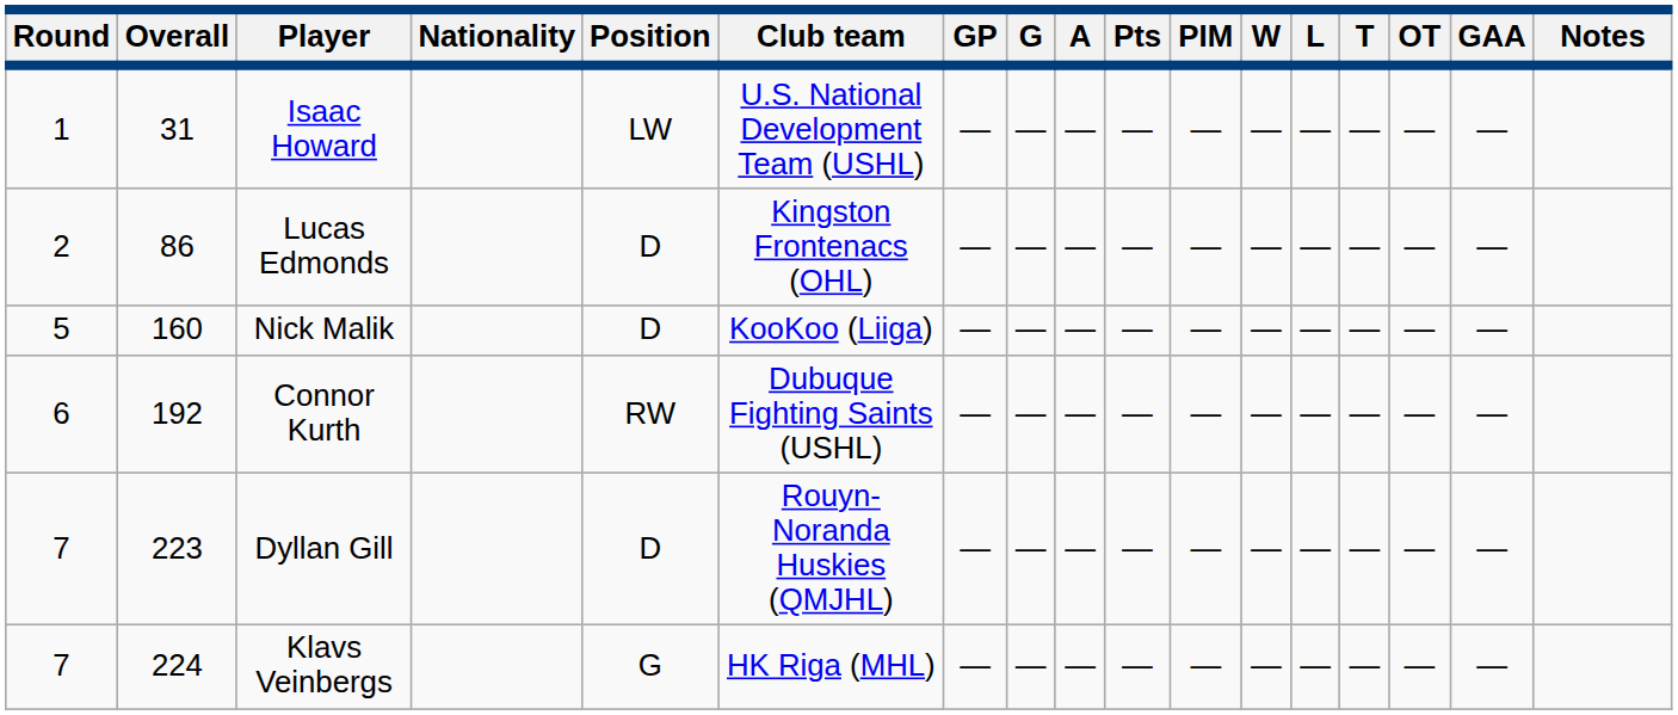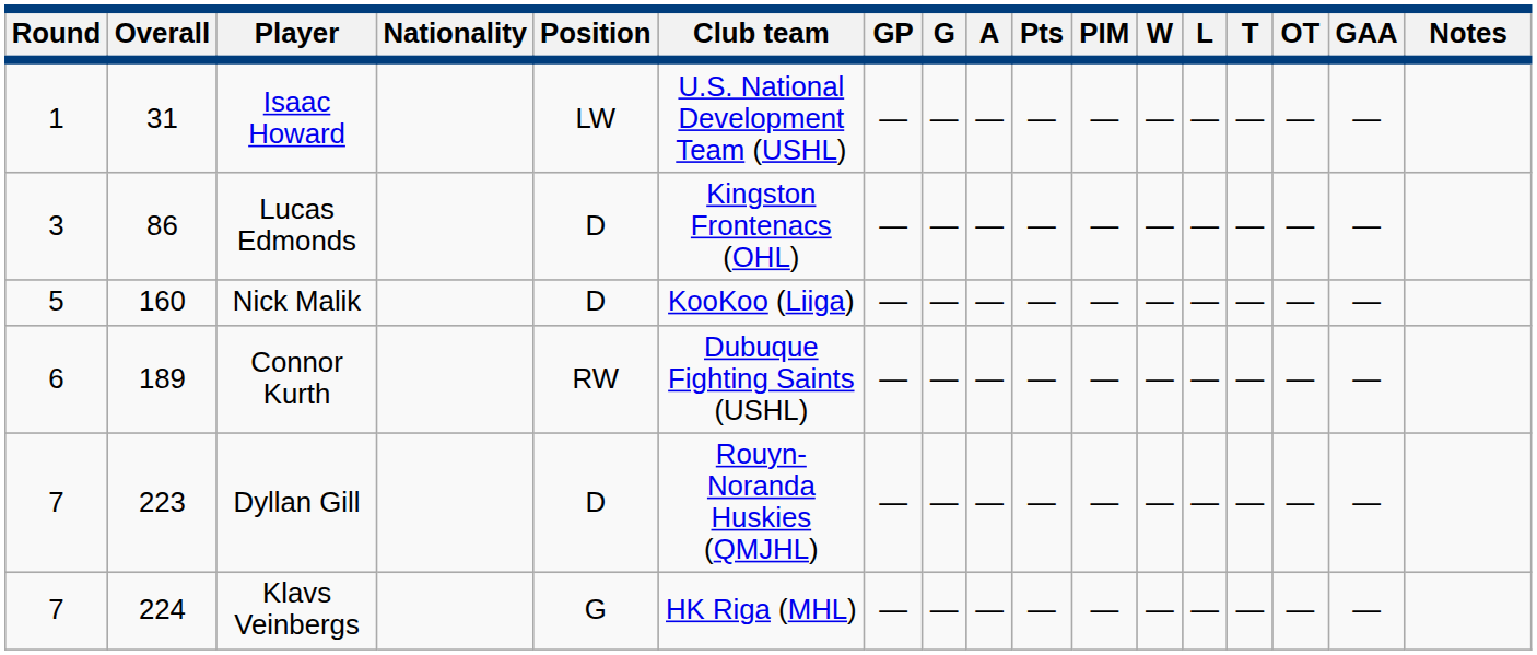Lucas Edmonds | Round: 2 -> 3
Connor Kurth | Overall: 192 -> 189
